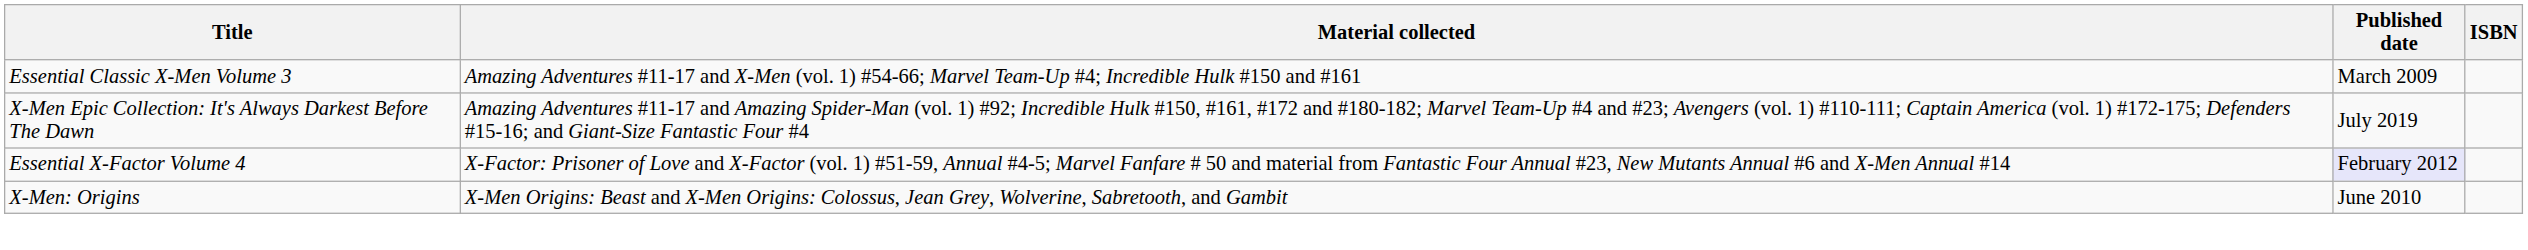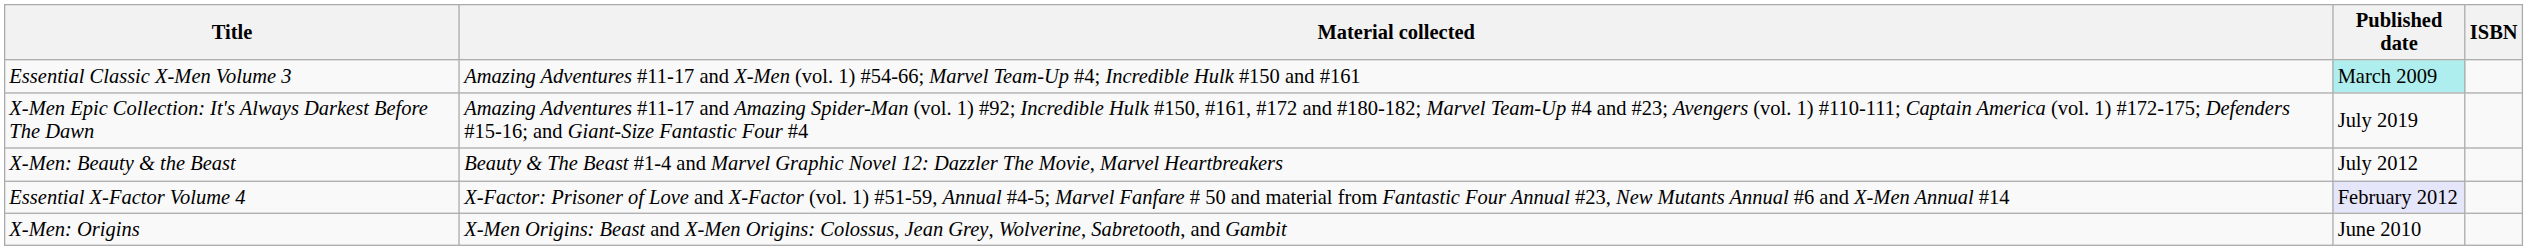Essential Classic X-Men Volume 3 | Published date: no background -> paleturquoise background
+ row: X-Men: Beauty & the Beast | Beauty & The Beast #1-4 and Marvel Graphic Novel 12: Dazzler The Movie, Marvel Heartbreakers | July 2012
